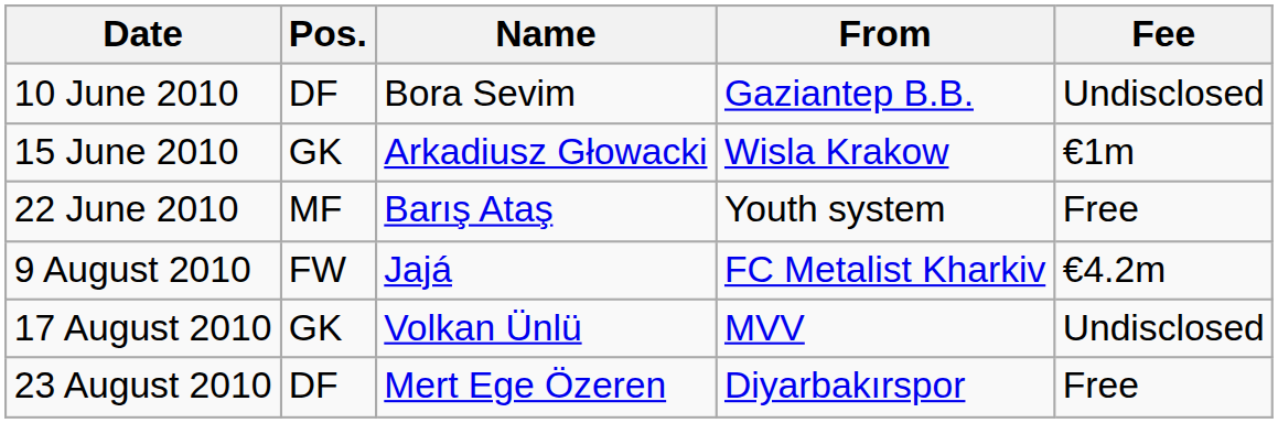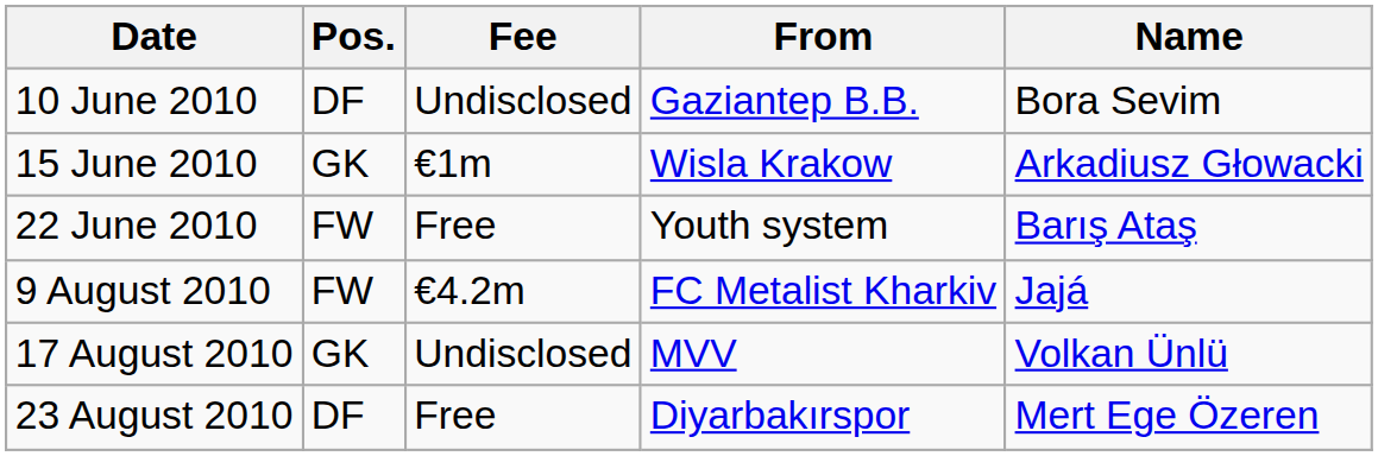columns swapped: Name <-> Fee
22 June 2010 | Pos.: MF -> FW
